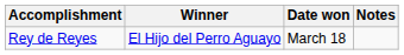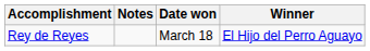columns swapped: Winner <-> Notes
